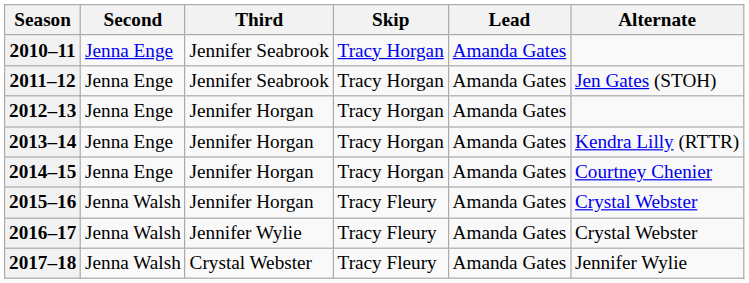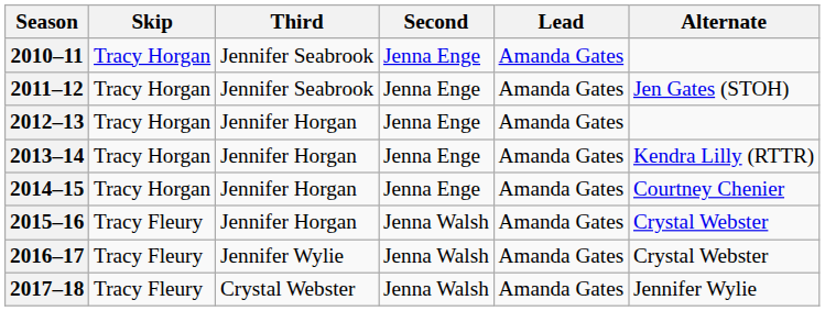columns swapped: Skip <-> Second
